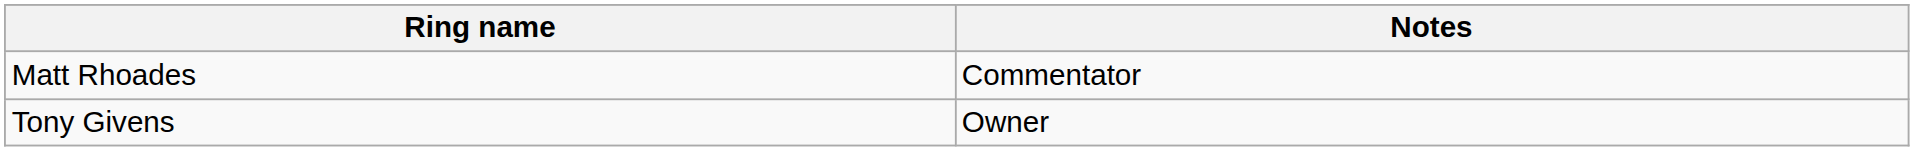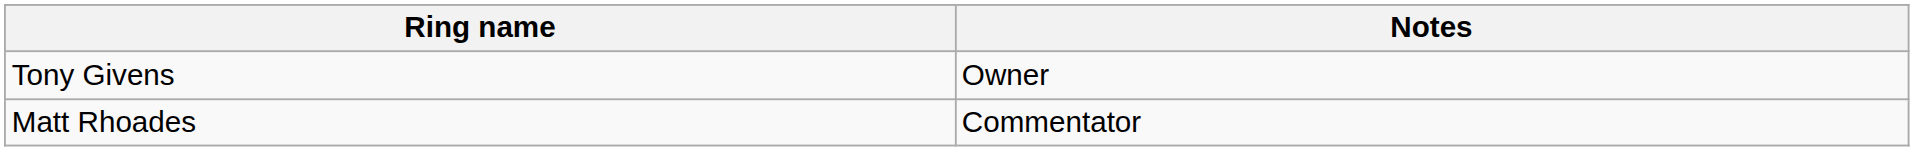rows swapped: Tony Givens <-> Matt Rhoades
